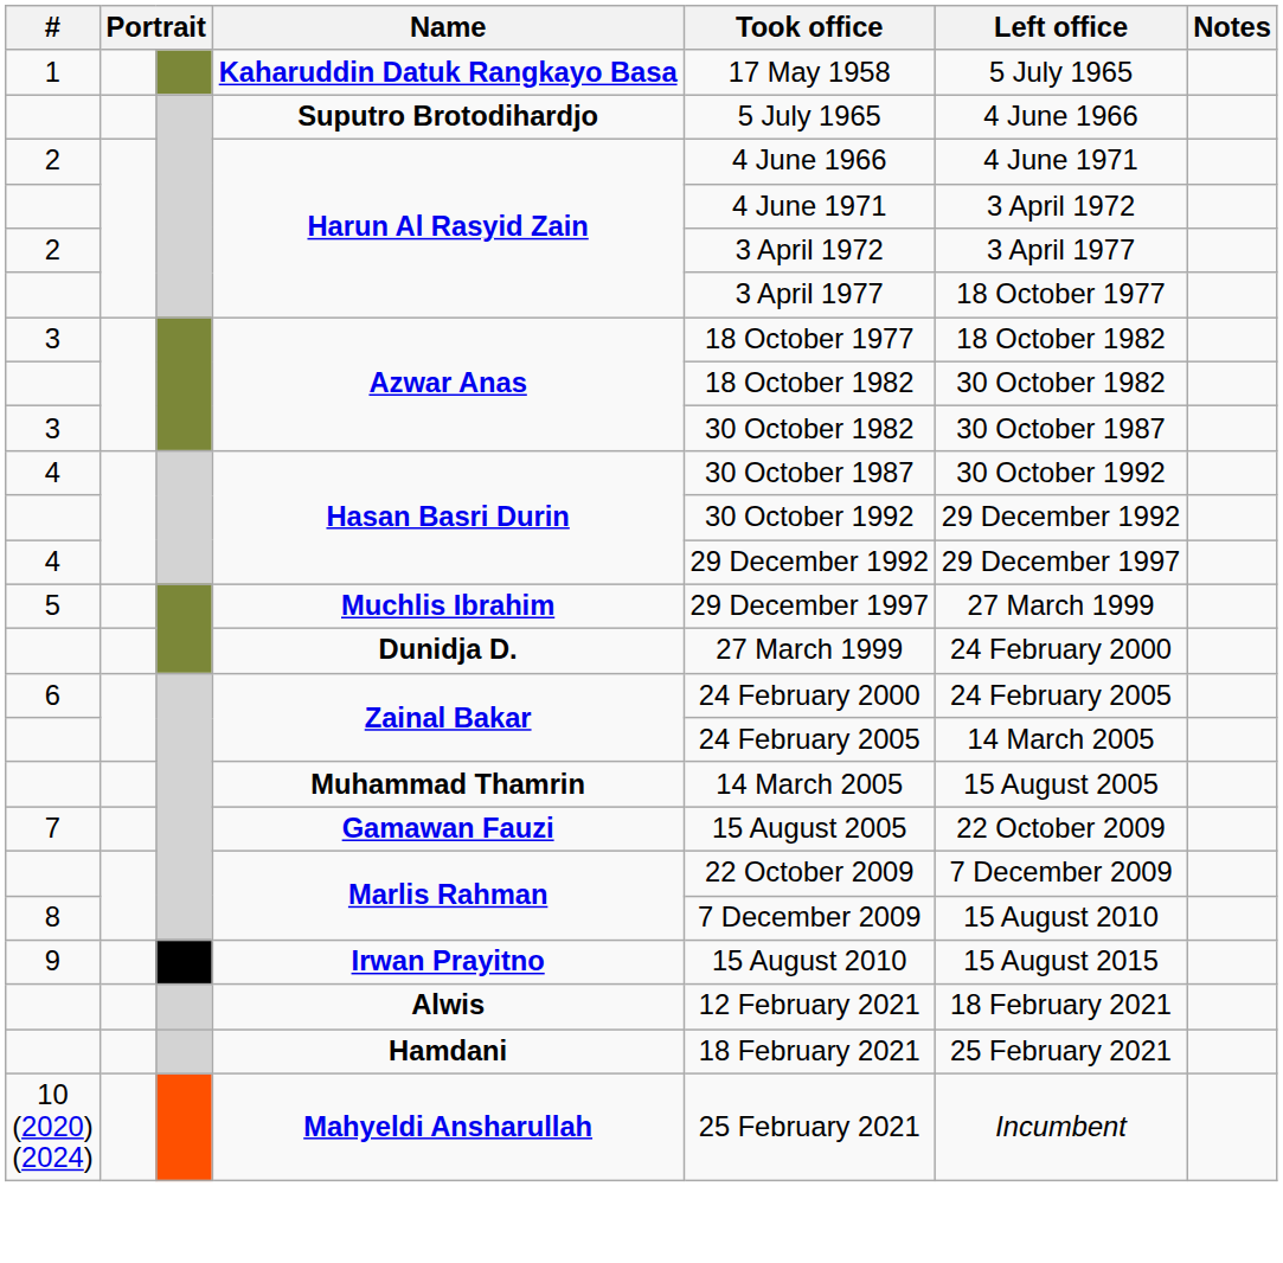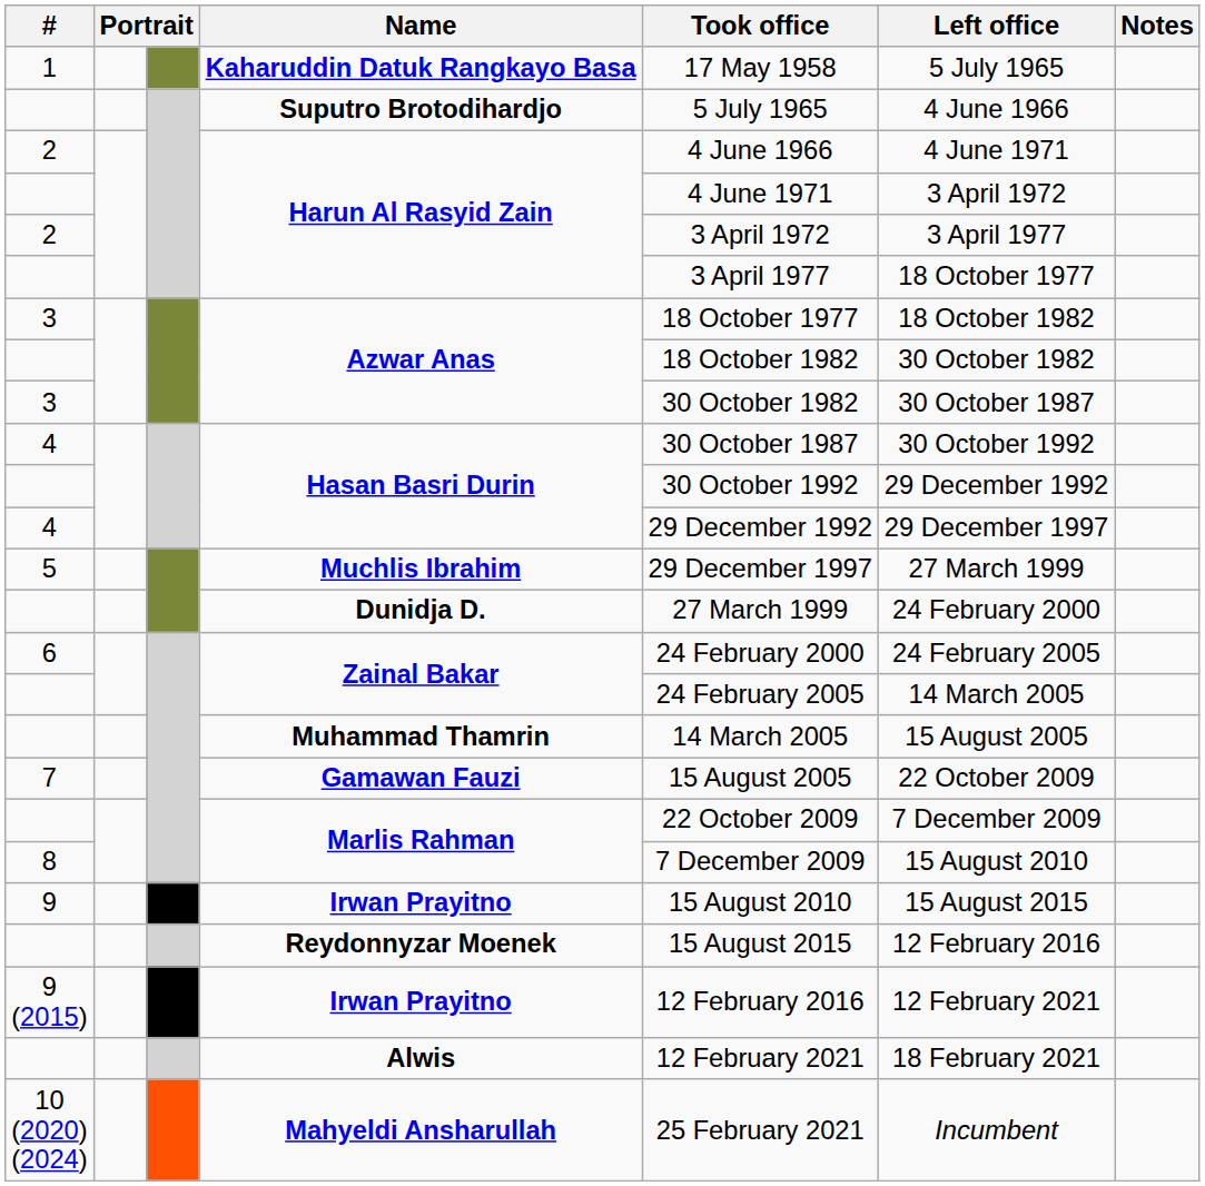+ row: Reydonnyzar Moenek | 15 August 2015 | 12 February 2016
+ row: 9 (2015) | Irwan Prayitno | 12 February 2016 | 12 February 2021
- row: Hamdani | 18 February 2021 | 25 February 2021
